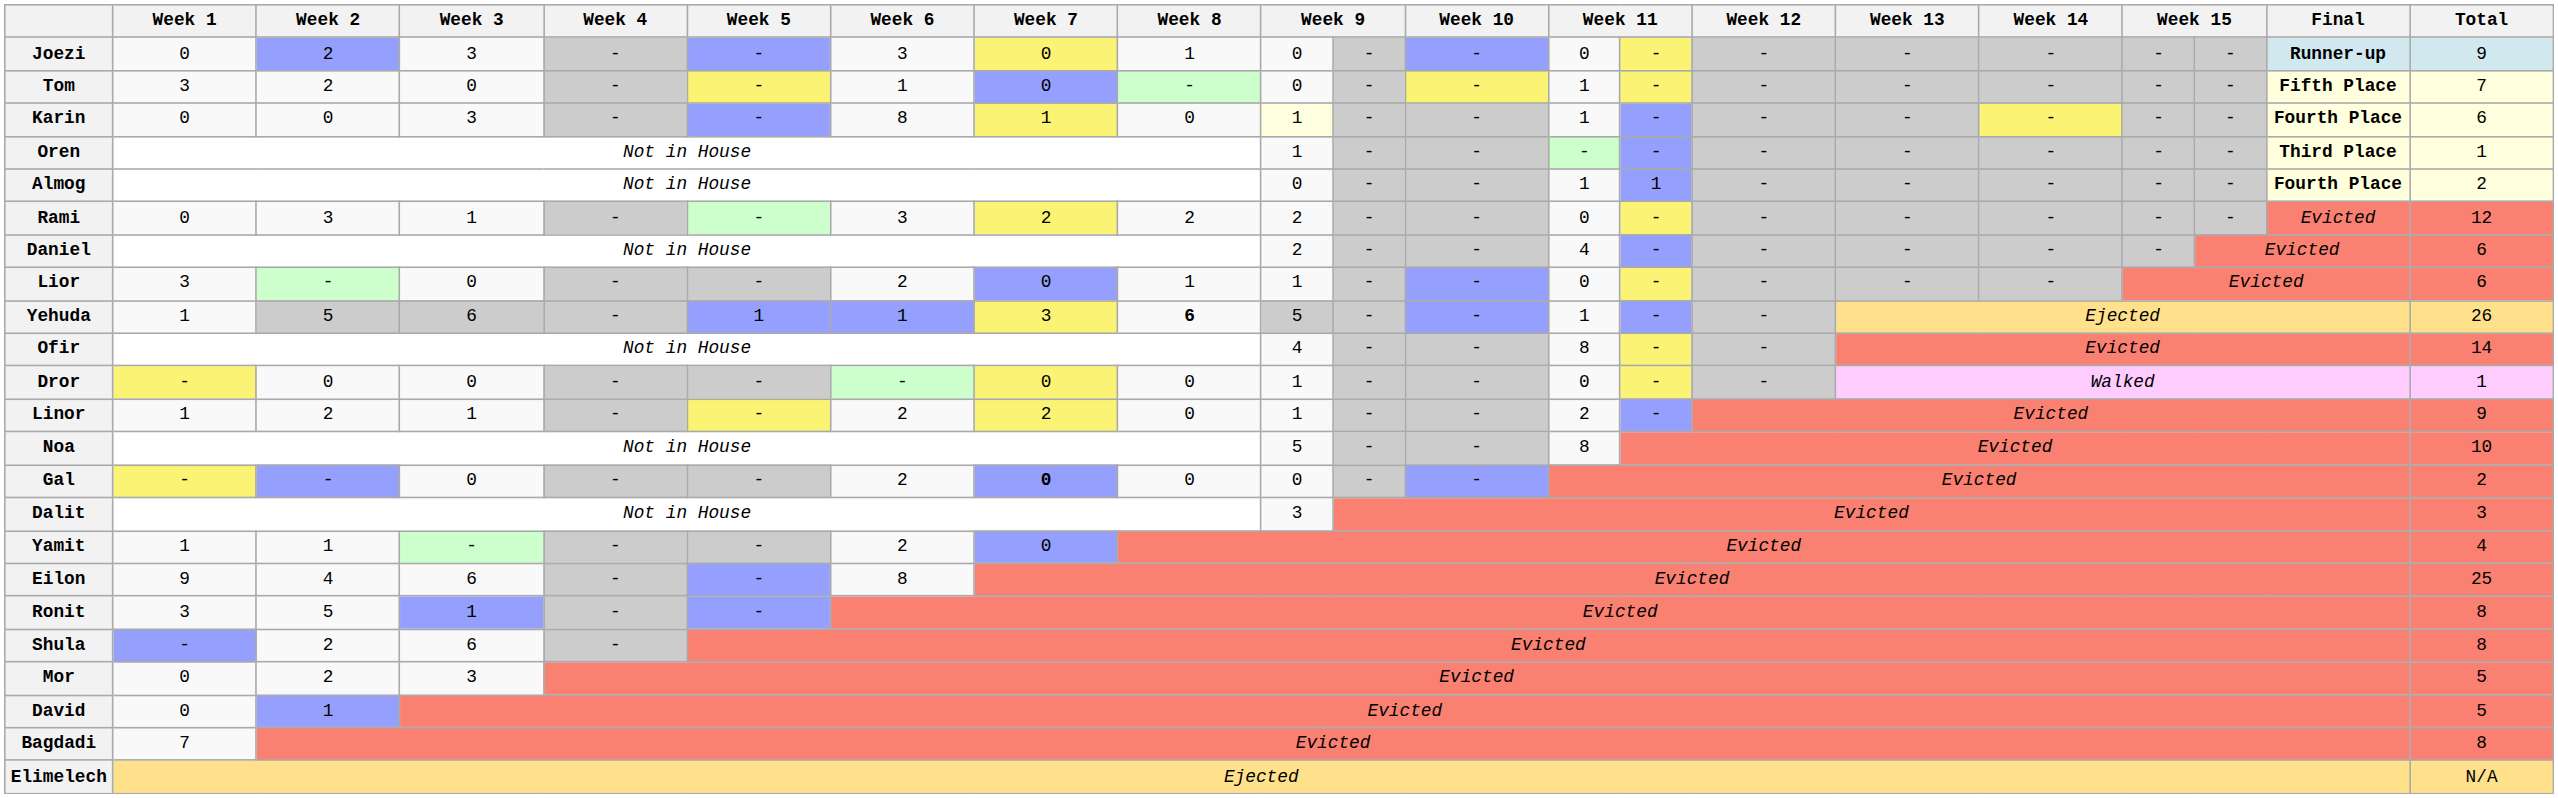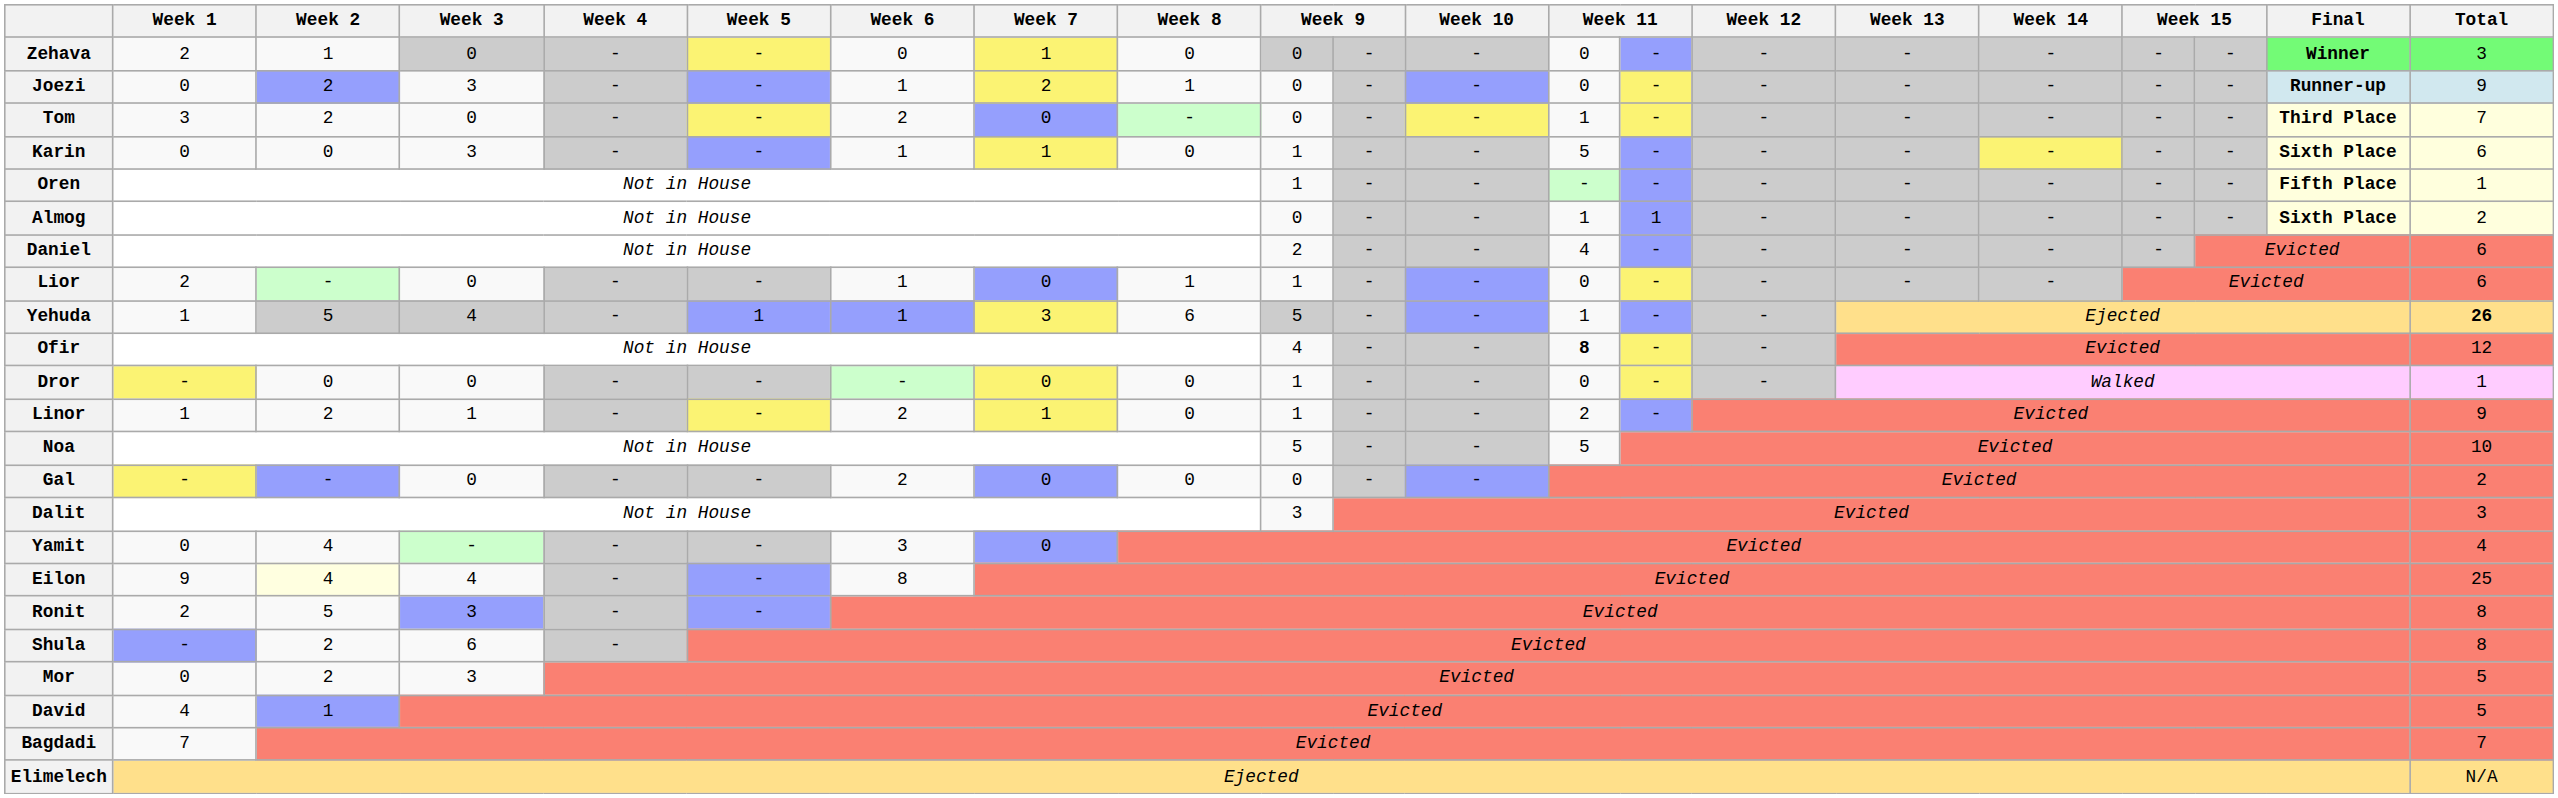+ row: Zehava | 2 | 1 | 0 | - | - | 0 | 1 | 0 | 0 | - | - | 0 | - | - | - | - | - | - | Winner | 3
Joezi | Week 6: 3 -> 1
Joezi | Week 7: 0 -> 2
Tom | Week 6: 1 -> 2
Tom | Final: Fifth Place -> Third Place
Karin | Week 6: 8 -> 1
Karin | column 10: lightyellow background -> no background
Karin | column 13: 1 -> 5
Karin | Final: Fourth Place -> Sixth Place
Oren | Final: Third Place -> Fifth Place
Almog | Final: Fourth Place -> Sixth Place
- row: Rami | 0 | 3 | 1 | - | - | 3 | 2 | 2 | 2 | - | - | 0 | - | - | - | - | - | - | Evicted | 12
Lior | Week 1: 3 -> 2
Lior | Week 6: 2 -> 1
Yehuda | Week 3: 6 -> 4
Yehuda | Week 8: bold -> normal
Yehuda | Total: normal -> bold
Ofir | column 13: normal -> bold
Ofir | Total: 14 -> 12
Linor | Week 7: 2 -> 1
Noa | column 13: 8 -> 5
Gal | Week 7: bold -> normal
Yamit | Week 1: 1 -> 0
Yamit | Week 2: 1 -> 4
Yamit | Week 6: 2 -> 3
Eilon | Week 2: no background -> lightyellow background
Eilon | Week 3: 6 -> 4
Ronit | Week 1: 3 -> 2
Ronit | Week 3: 1 -> 3
David | Week 1: 0 -> 4
Bagdadi | Total: 8 -> 7
